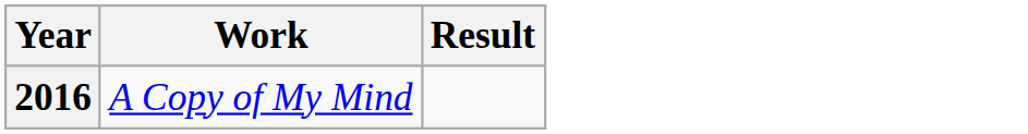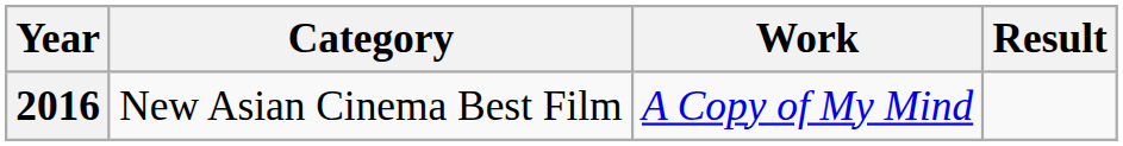+ column: Category | New Asian Cinema Best Film
